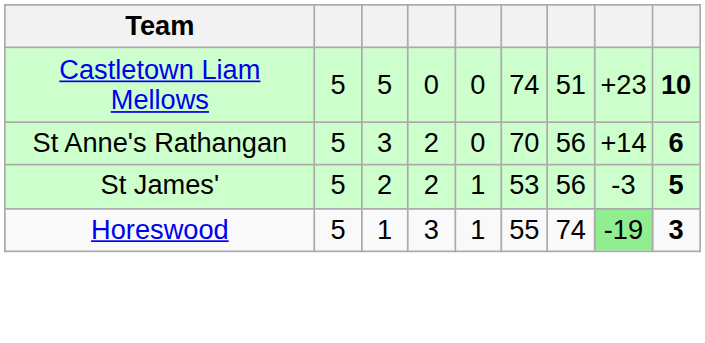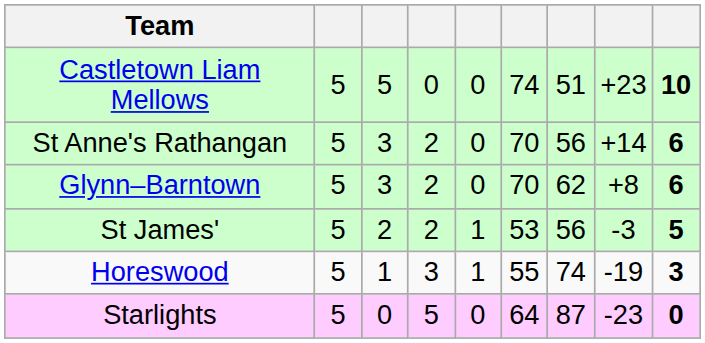+ row: Glynn–Barntown | 5 | 3 | 2 | 0 | 70 | 62 | +8 | 6
Horeswood | column 8: lightgreen background -> no background
+ row: Starlights | 5 | 0 | 5 | 0 | 64 | 87 | -23 | 0
